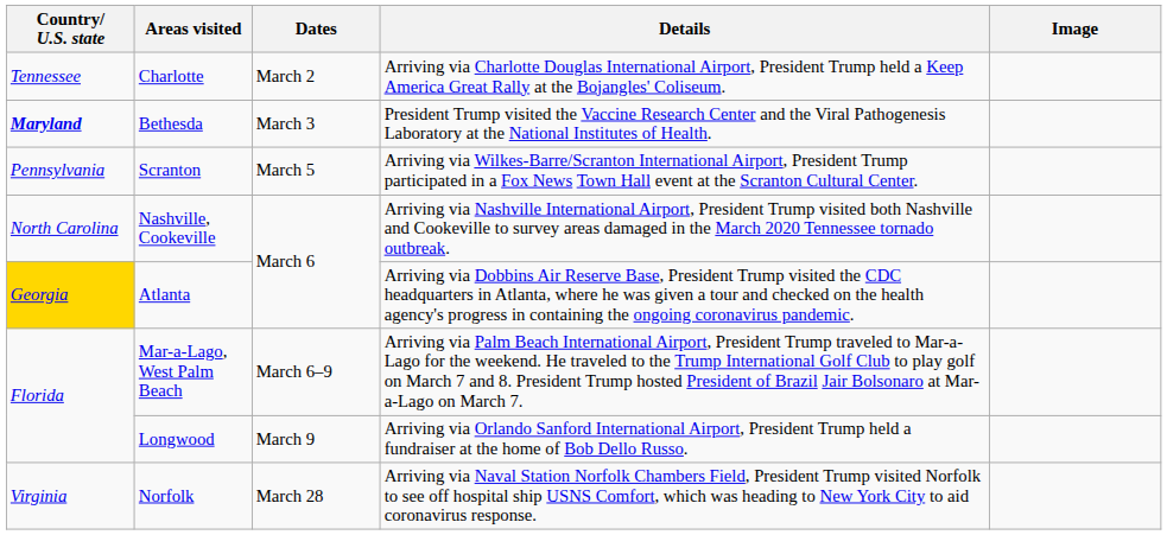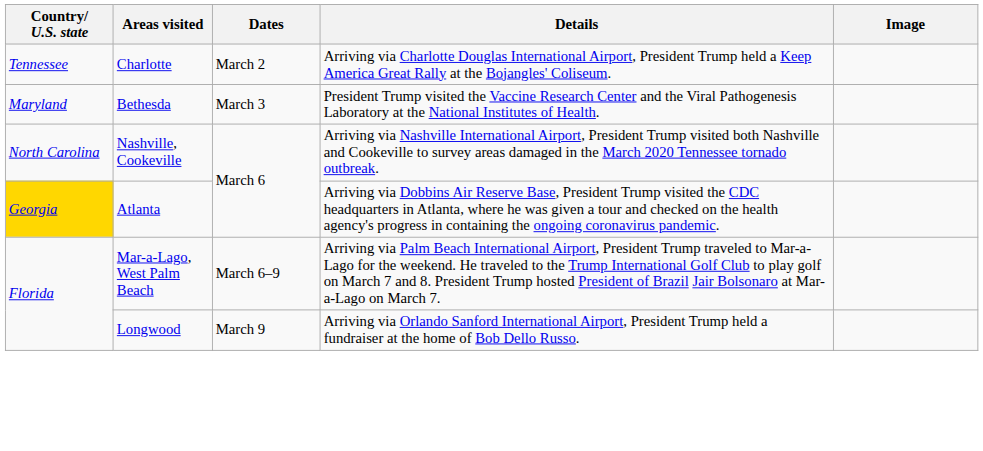Bethesda | Country/ U.S. state: bold -> normal
- row: Pennsylvania | Scranton | March 5 | Arriving via Wilkes-Barre/Scranton International Airport, President Trump participated in a Fox News Town Hall event at the Scranton Cultural Center.
- row: Virginia | Norfolk | March 28 | Arriving via Naval Station Norfolk Chambers Field, President Trump visited Norfolk to see off hospital ship USNS Comfort, which was heading to New York City to aid coronavirus response.
